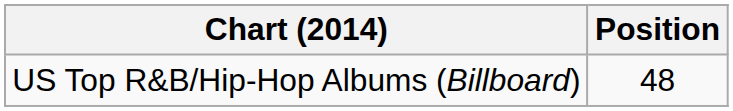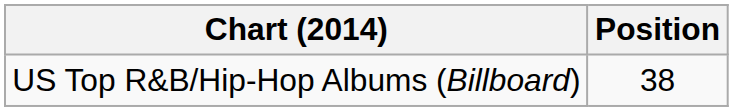US Top R&B/Hip-Hop Albums (Billboard) | Position: 48 -> 38
